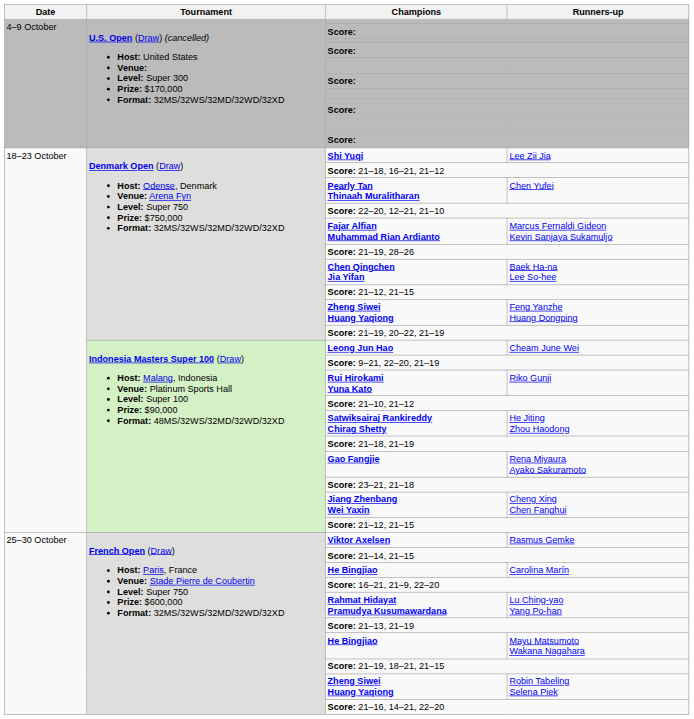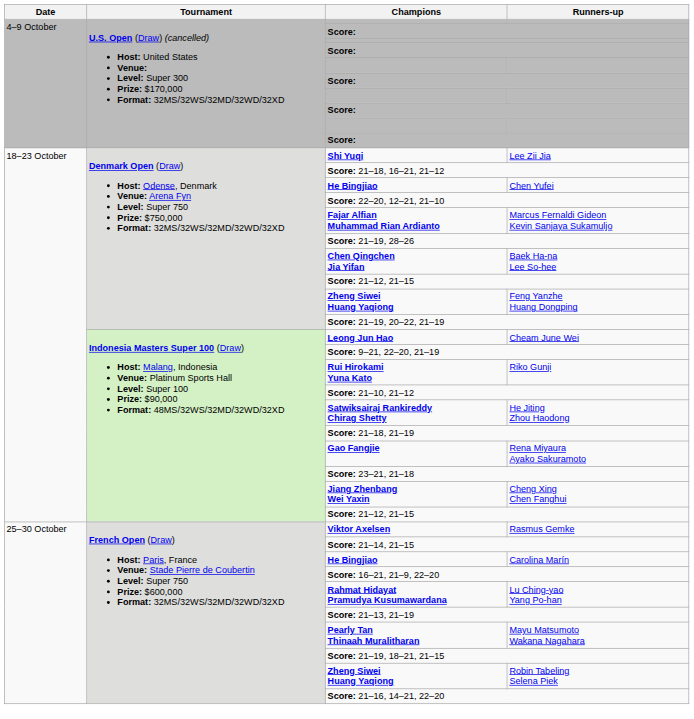Chen Yufei | Champions: Pearly Tan Thinaah Muralitharan -> He Bingjiao
Mayu Matsumoto Wakana Nagahara | Champions: He Bingjiao -> Pearly Tan Thinaah Muralitharan
